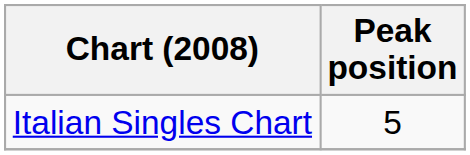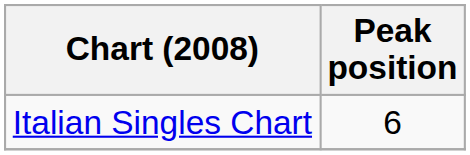Italian Singles Chart | Peak position: 5 -> 6
